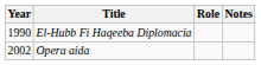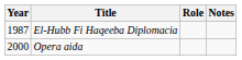El-Hubb Fi Haqeeba Diplomacia | Year: 1990 -> 1987
Opera aida | Year: 2002 -> 2000
